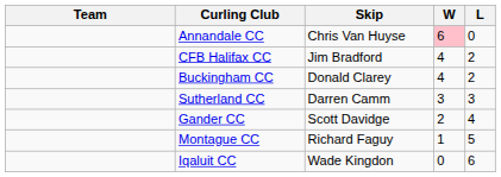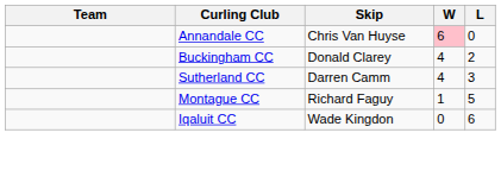- row: CFB Halifax CC | Jim Bradford | 4 | 2
Sutherland CC | W: 3 -> 4
- row: Gander CC | Scott Davidge | 2 | 4
